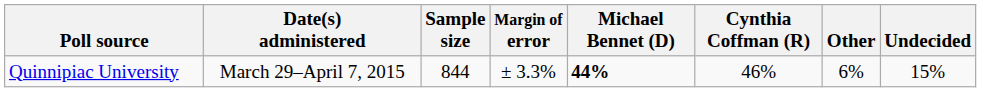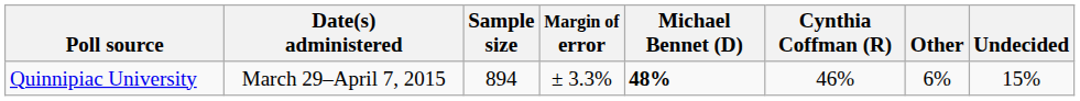Quinnipiac University | Sample size: 844 -> 894
Quinnipiac University | Michael Bennet (D): 44% -> 48%
